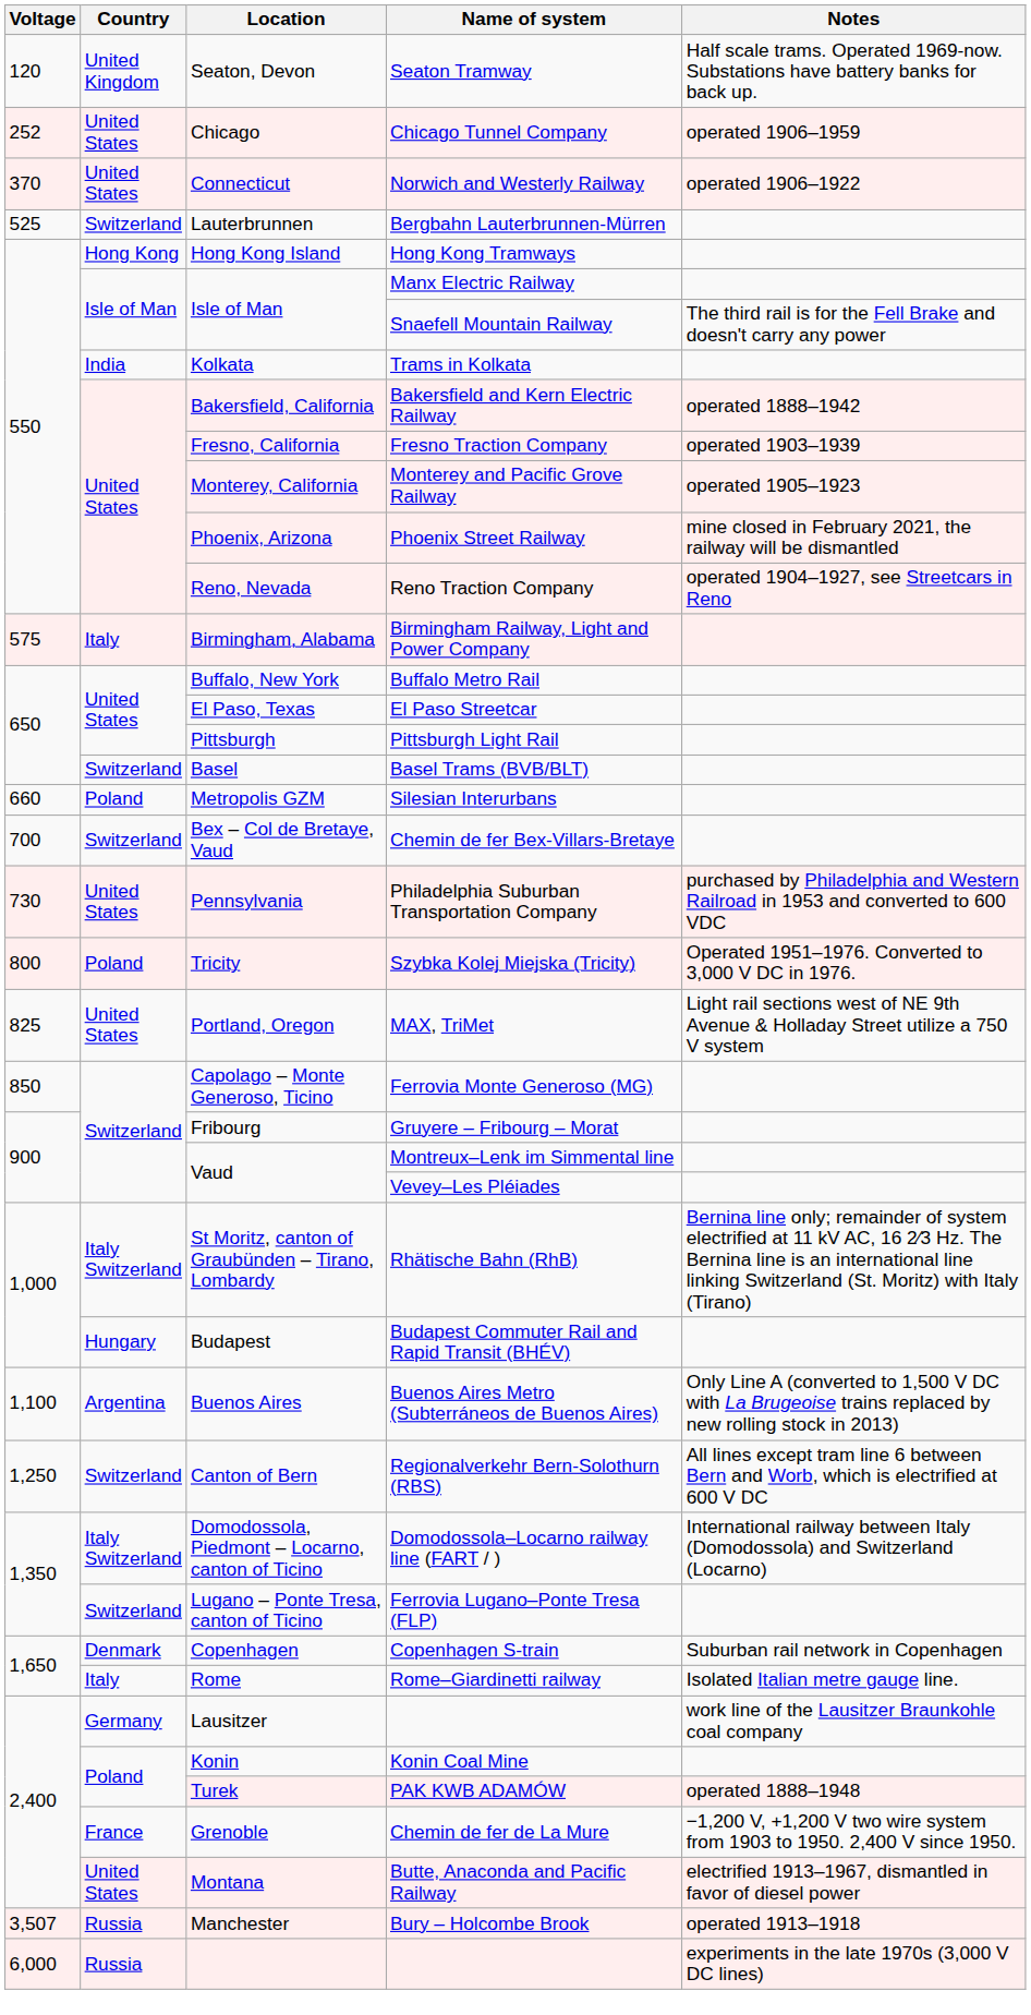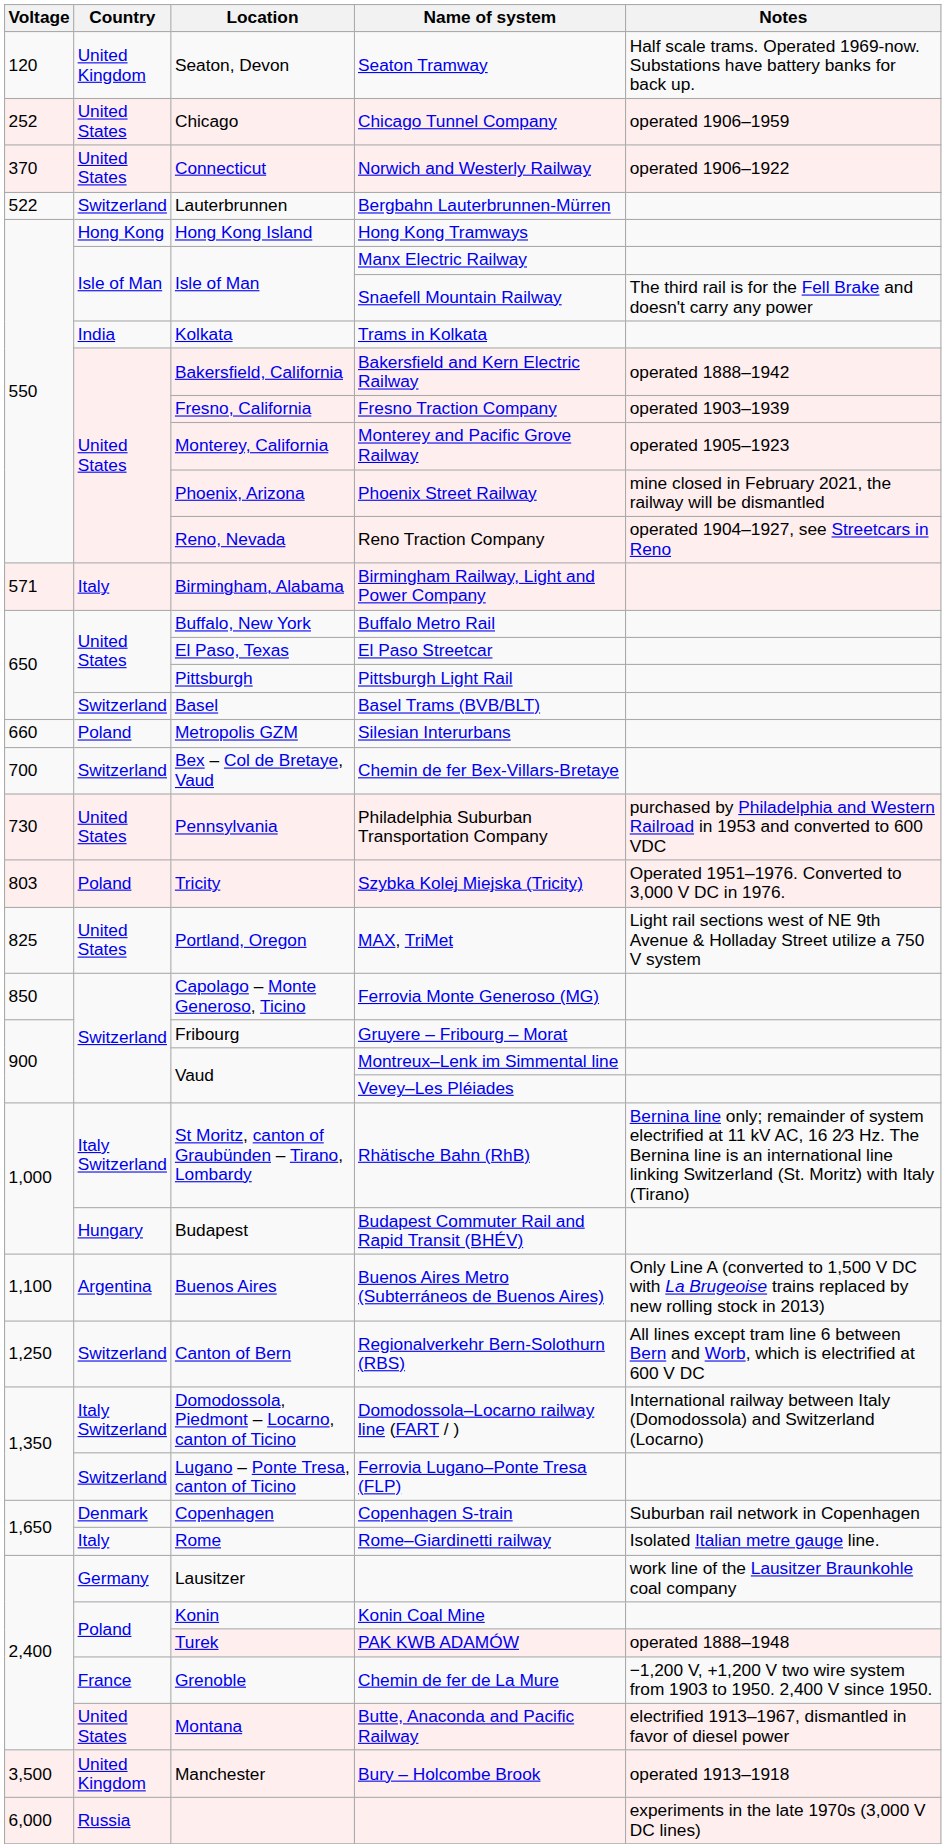Bergbahn Lauterbrunnen-Mürren | Voltage: 525 -> 522
Birmingham Railway, Light and Power Company | Voltage: 575 -> 571
Szybka Kolej Miejska (Tricity) | Voltage: 800 -> 803
Bury – Holcombe Brook | Voltage: 3,507 -> 3,500
Bury – Holcombe Brook | Country: Russia -> United Kingdom
